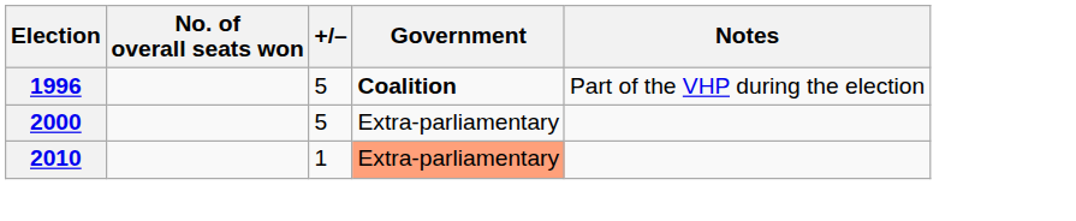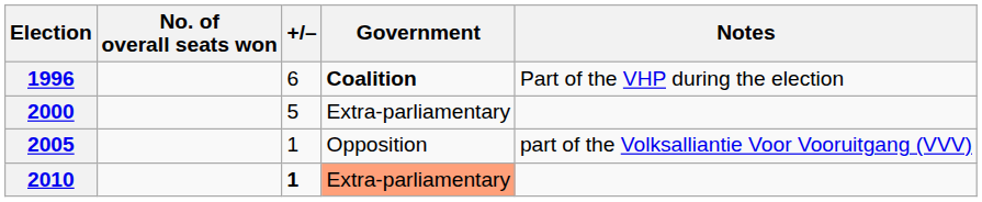1996 | +/–: 5 -> 6
+ row: 2005 | 1 | Opposition | part of the Volksalliantie Voor Vooruitgang (VVV)
2010 | +/–: normal -> bold
